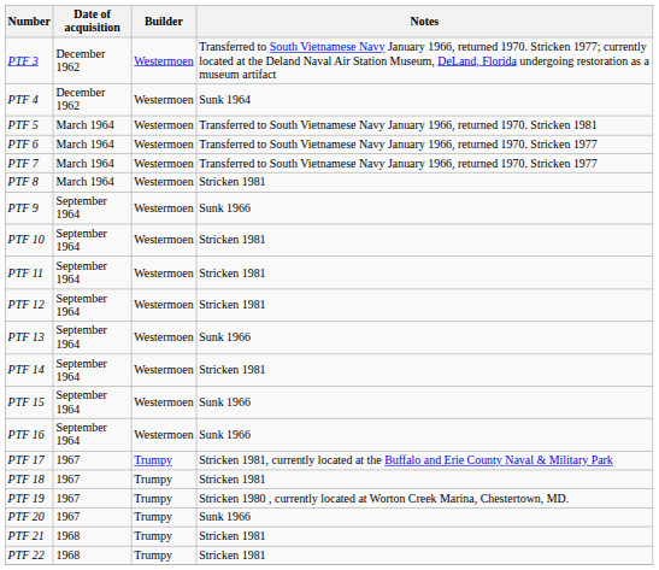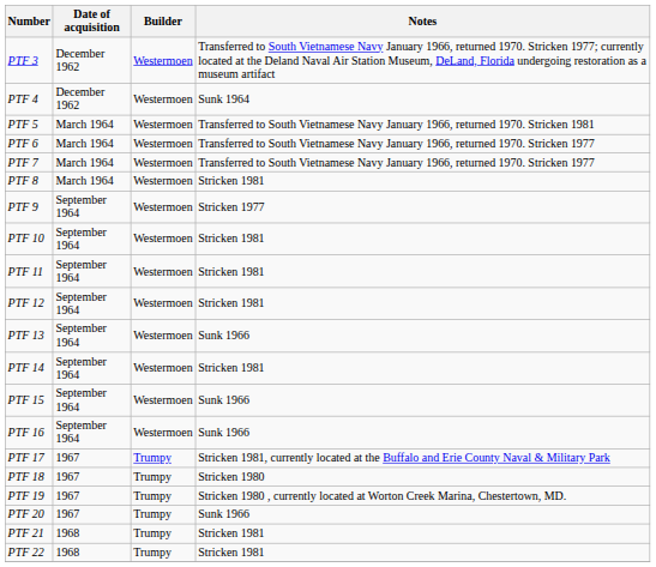PTF 9 | Notes: Sunk 1966 -> Stricken 1977
PTF 18 | Notes: Stricken 1981 -> Stricken 1980
